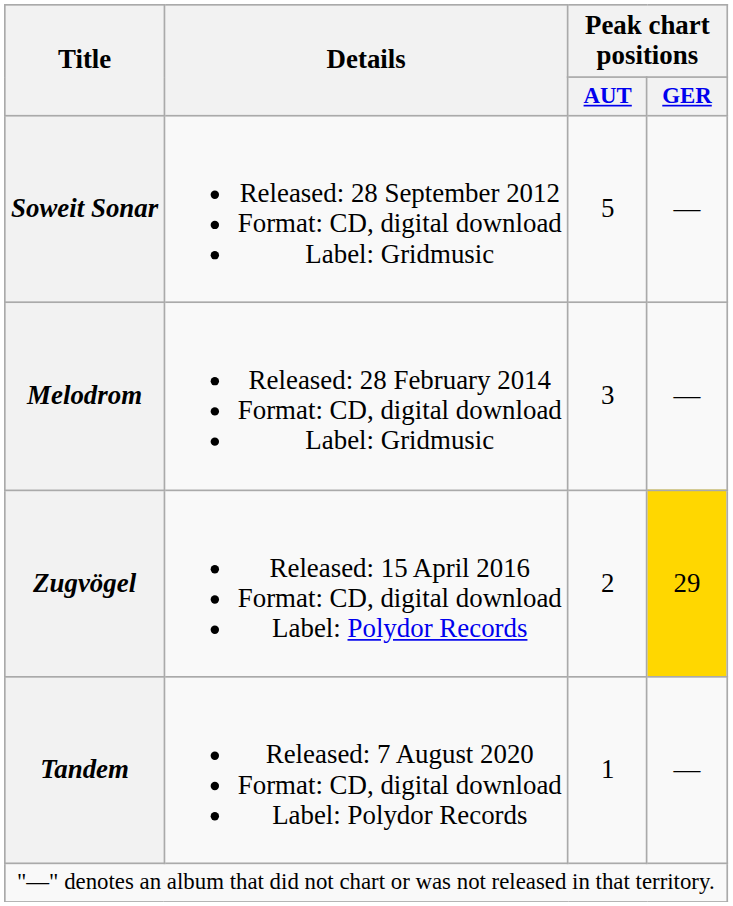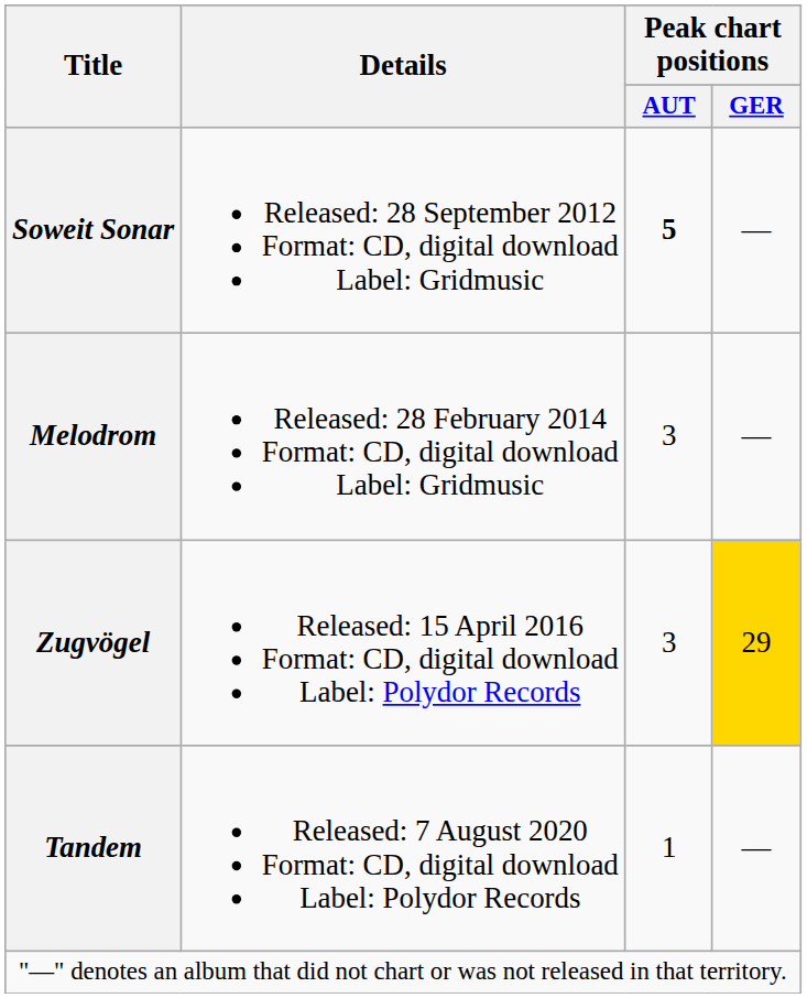Soweit Sonar | Peak chart positions / AUT: normal -> bold
Zugvögel | Peak chart positions / AUT: 2 -> 3
